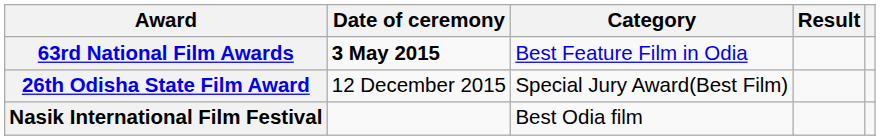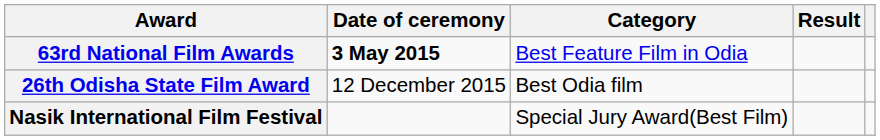26th Odisha State Film Award | Category: Special Jury Award(Best Film) -> Best Odia film
Nasik International Film Festival | Category: Best Odia film -> Special Jury Award(Best Film)
